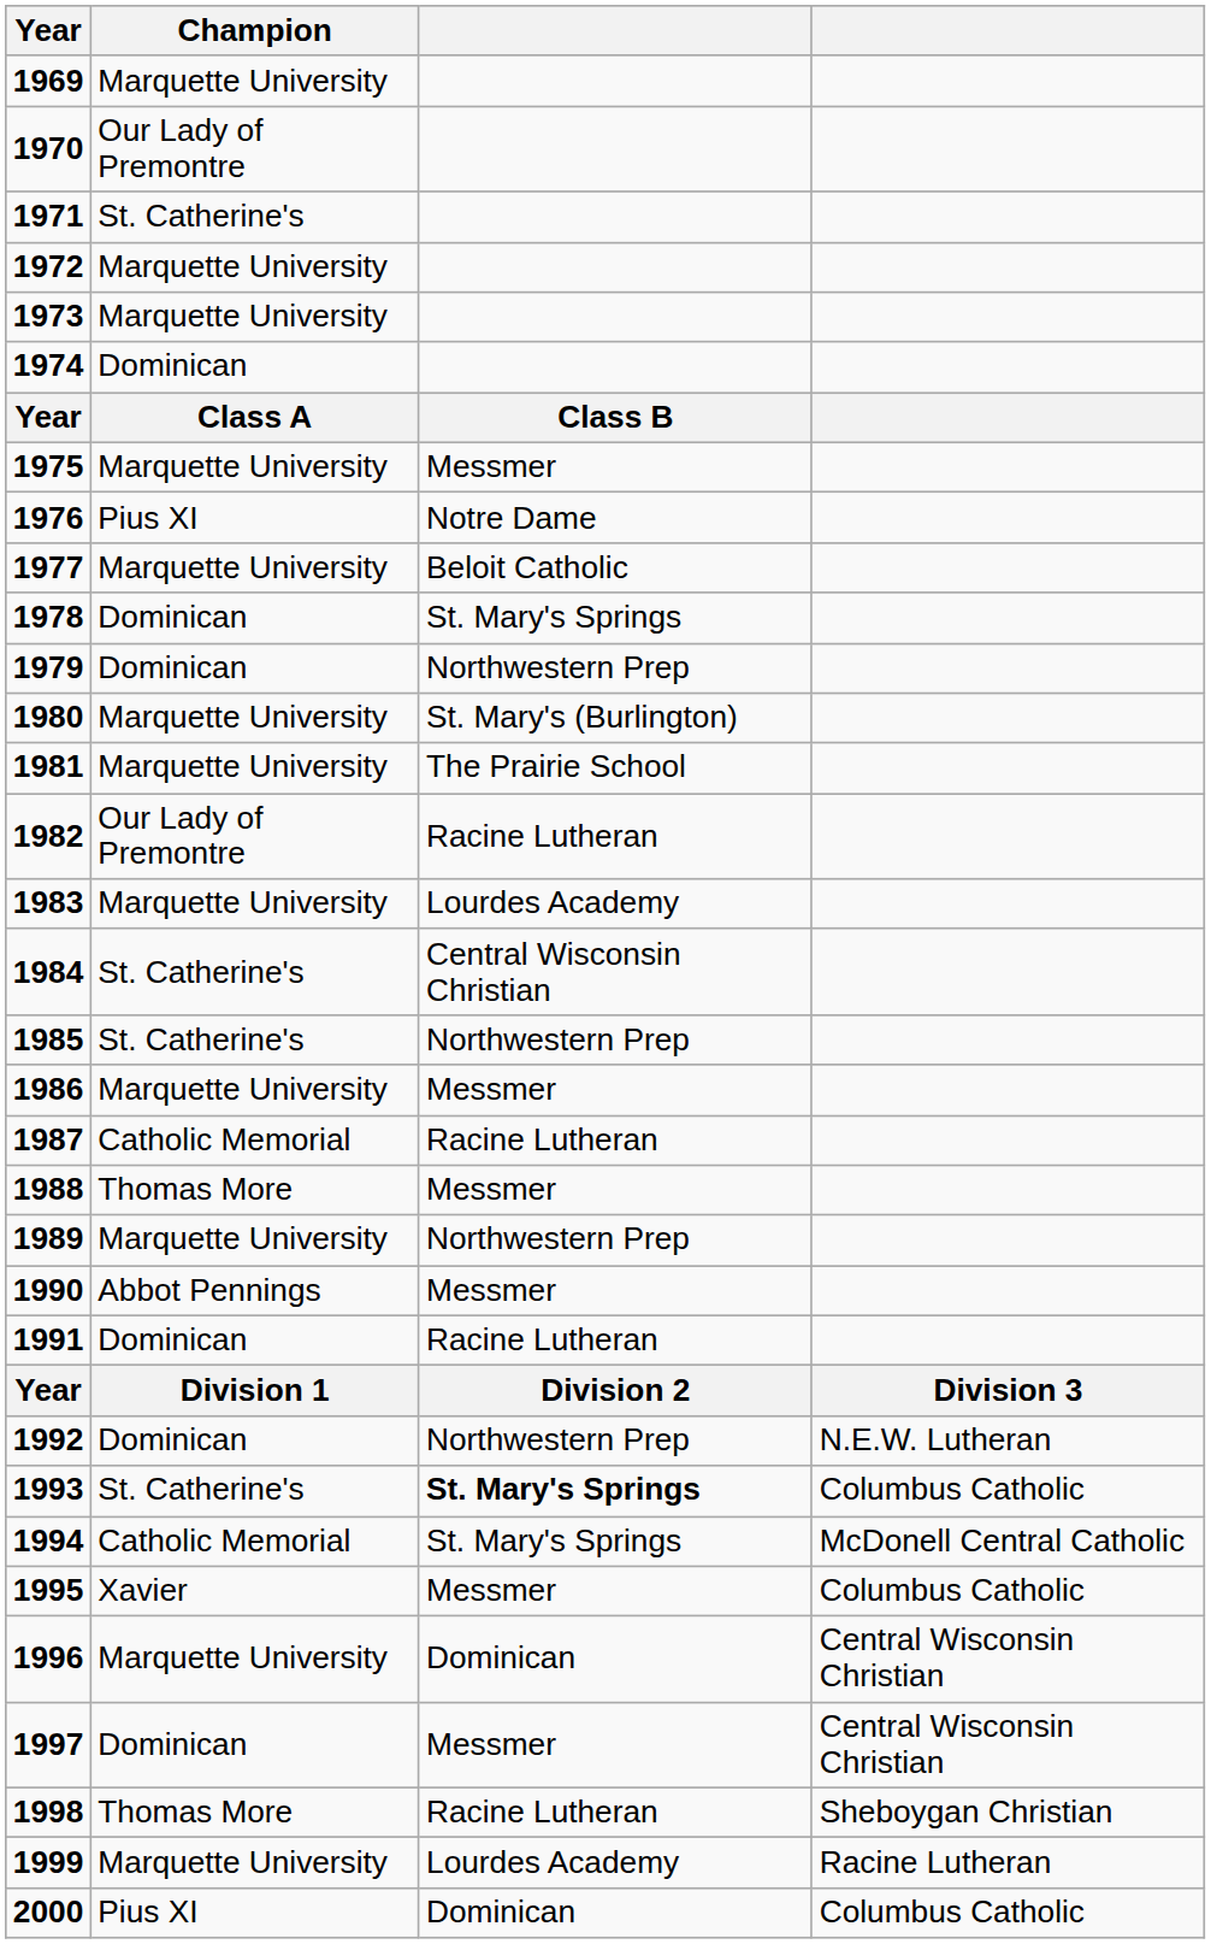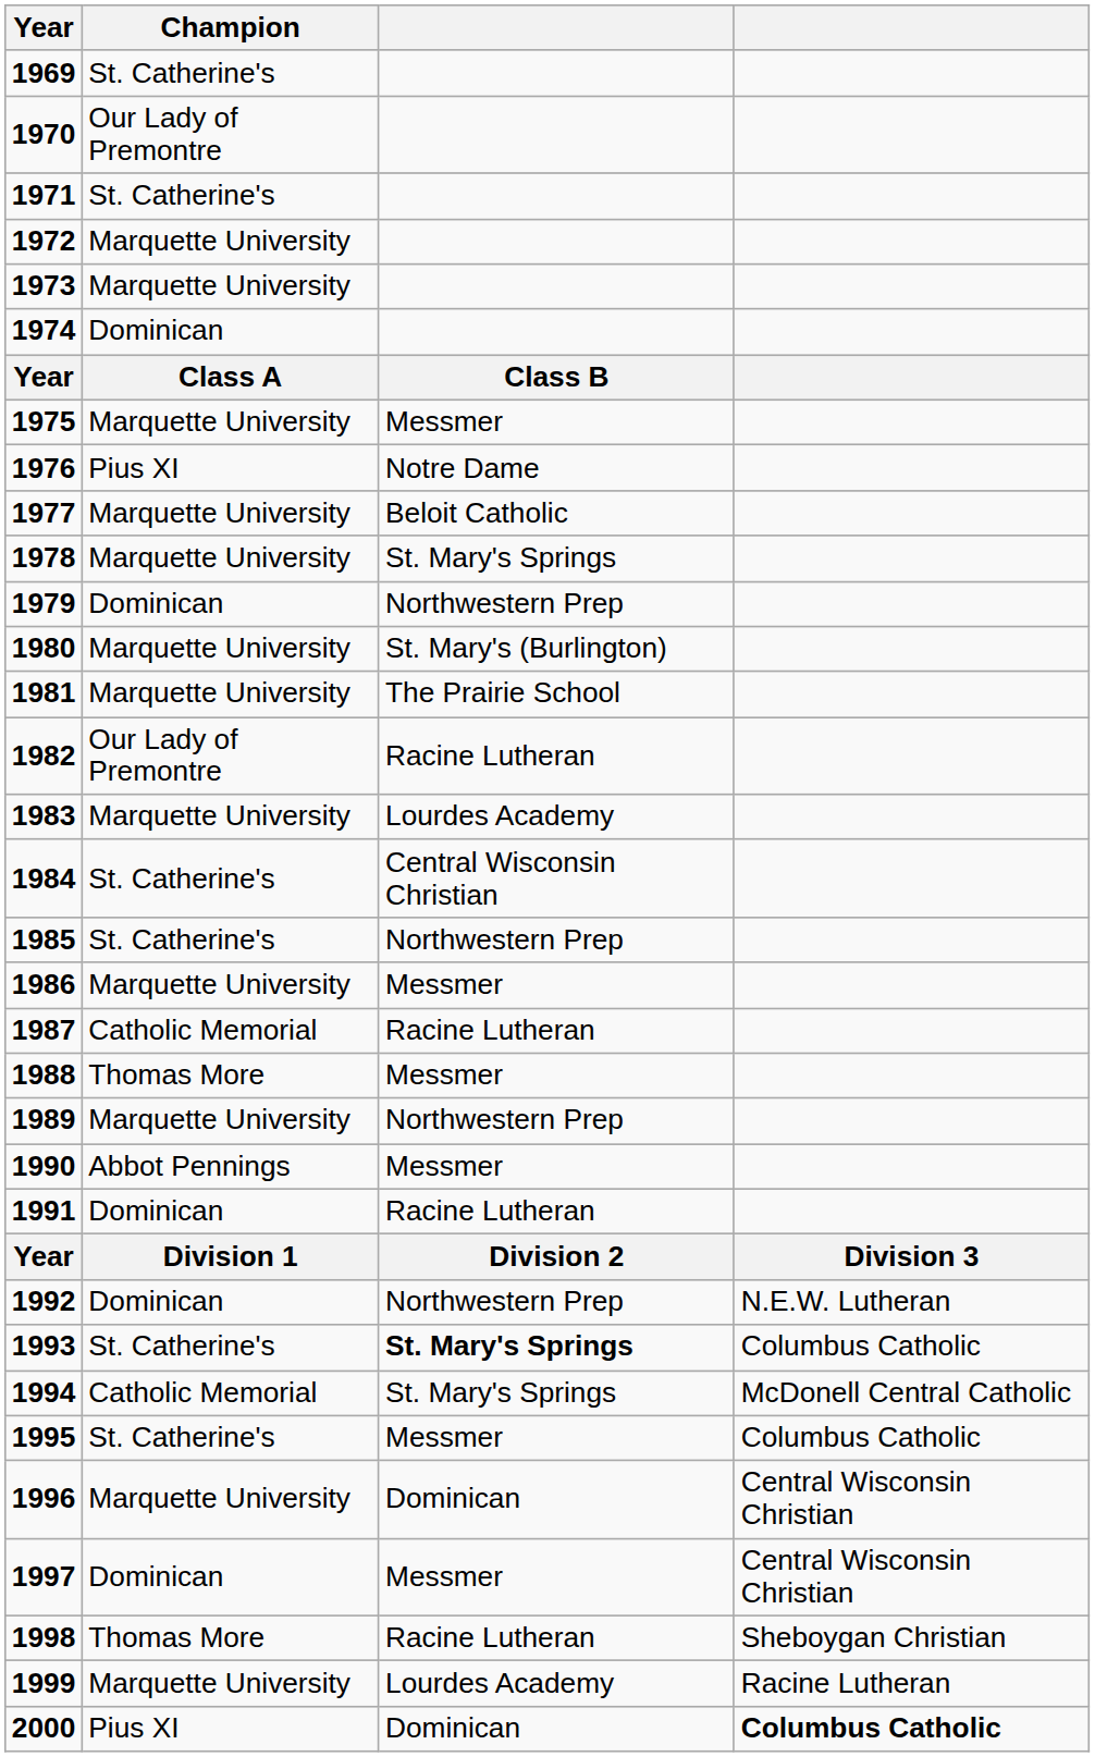1969 | Champion: Marquette University -> St. Catherine's
1978 | Champion: Dominican -> Marquette University
1995 | Champion: Xavier -> St. Catherine's
2000 | column 4: normal -> bold
